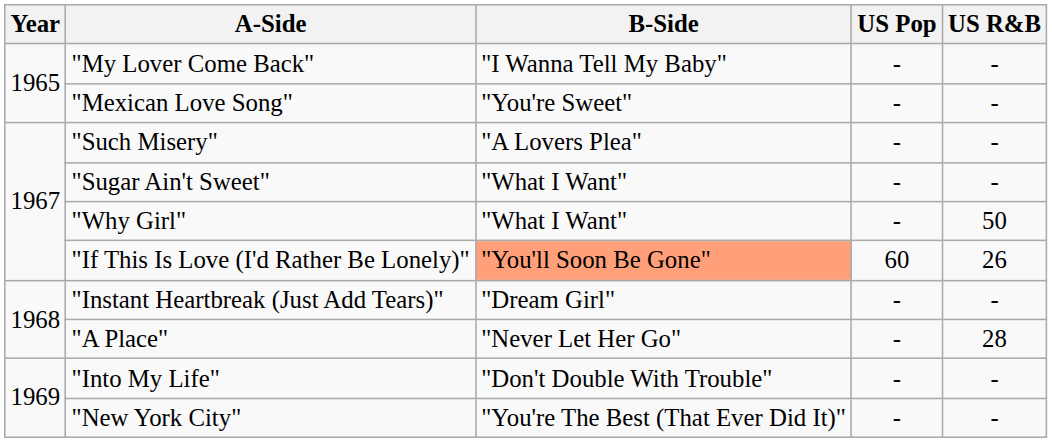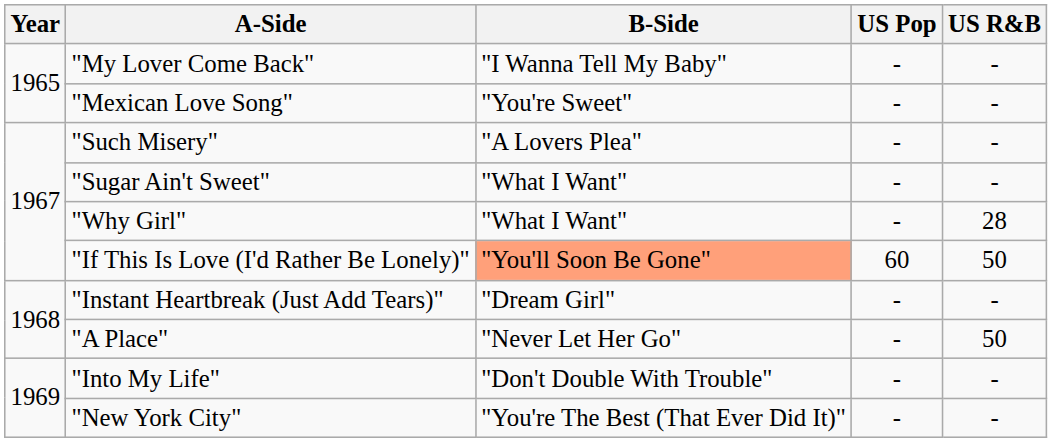"Why Girl" | US R&B: 50 -> 28
"If This Is Love (I'd Rather Be Lonely)" | US R&B: 26 -> 50
"A Place" | US R&B: 28 -> 50
